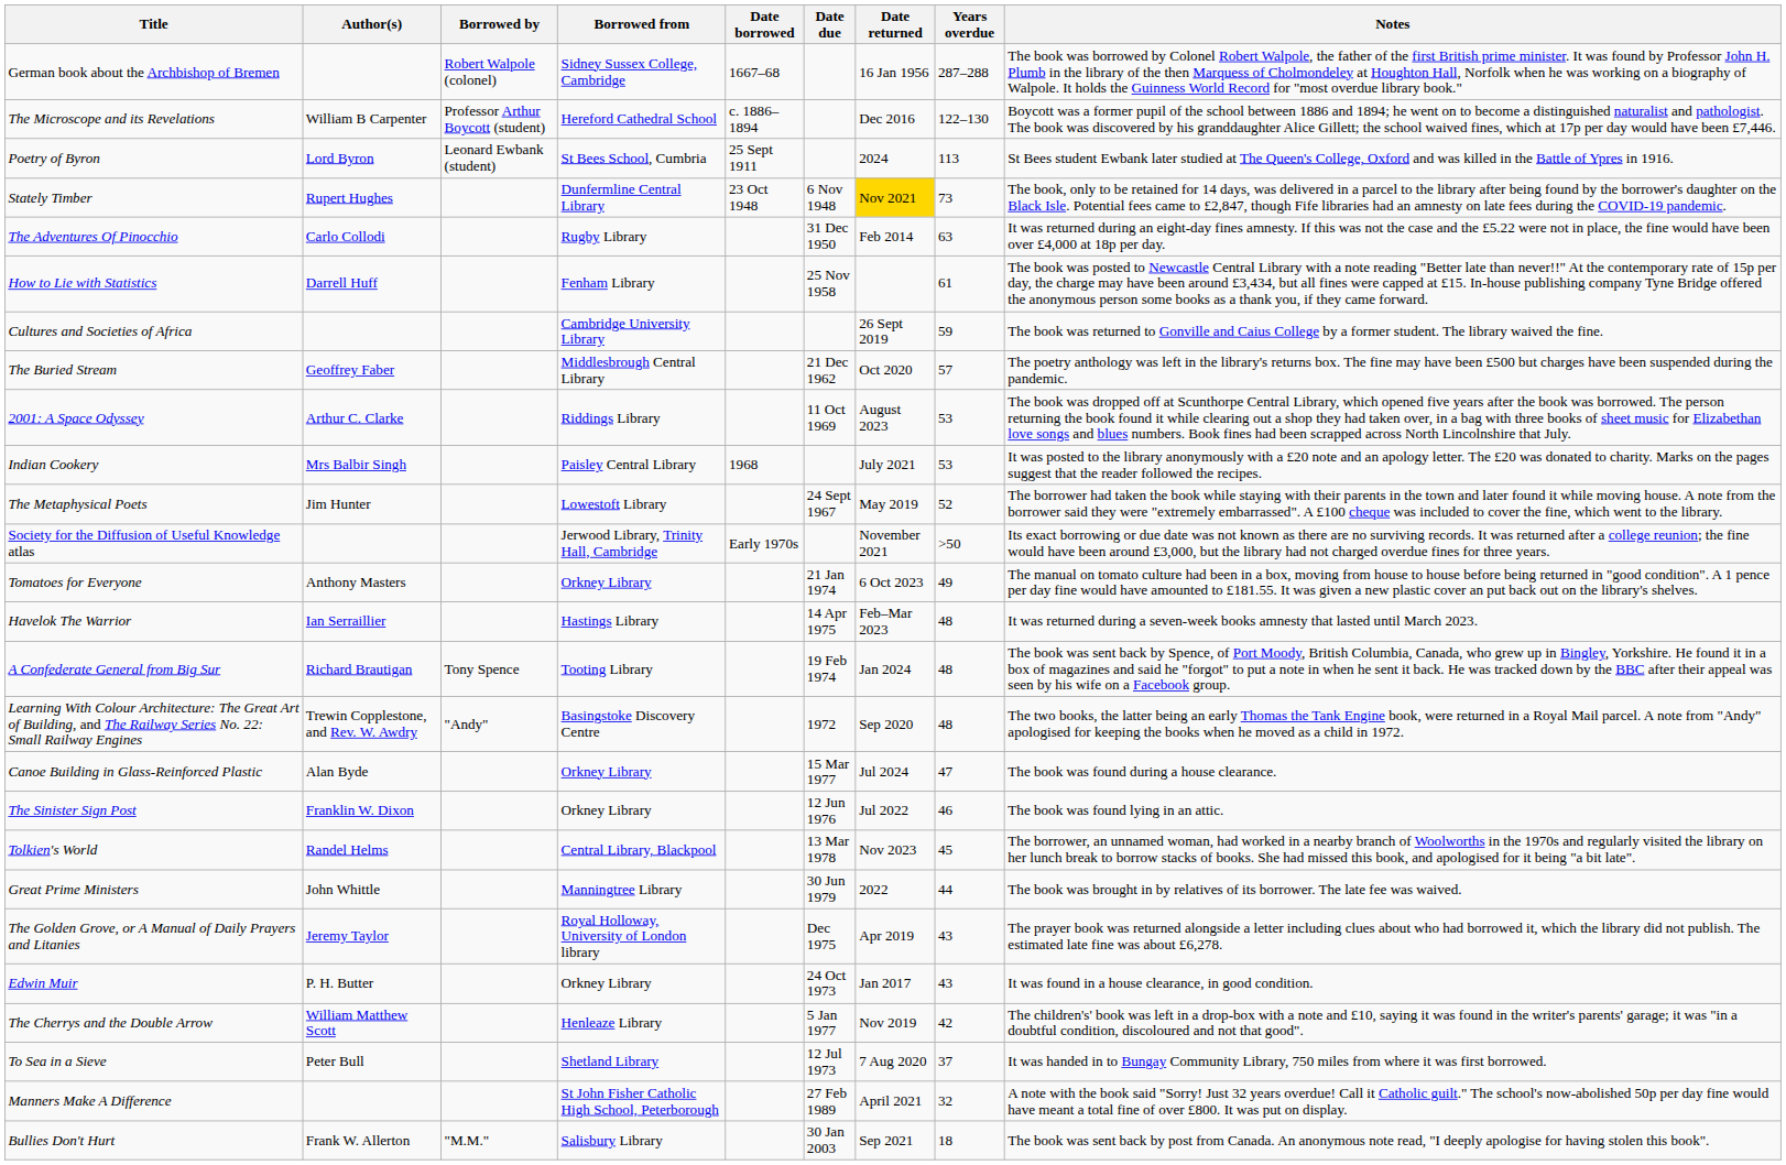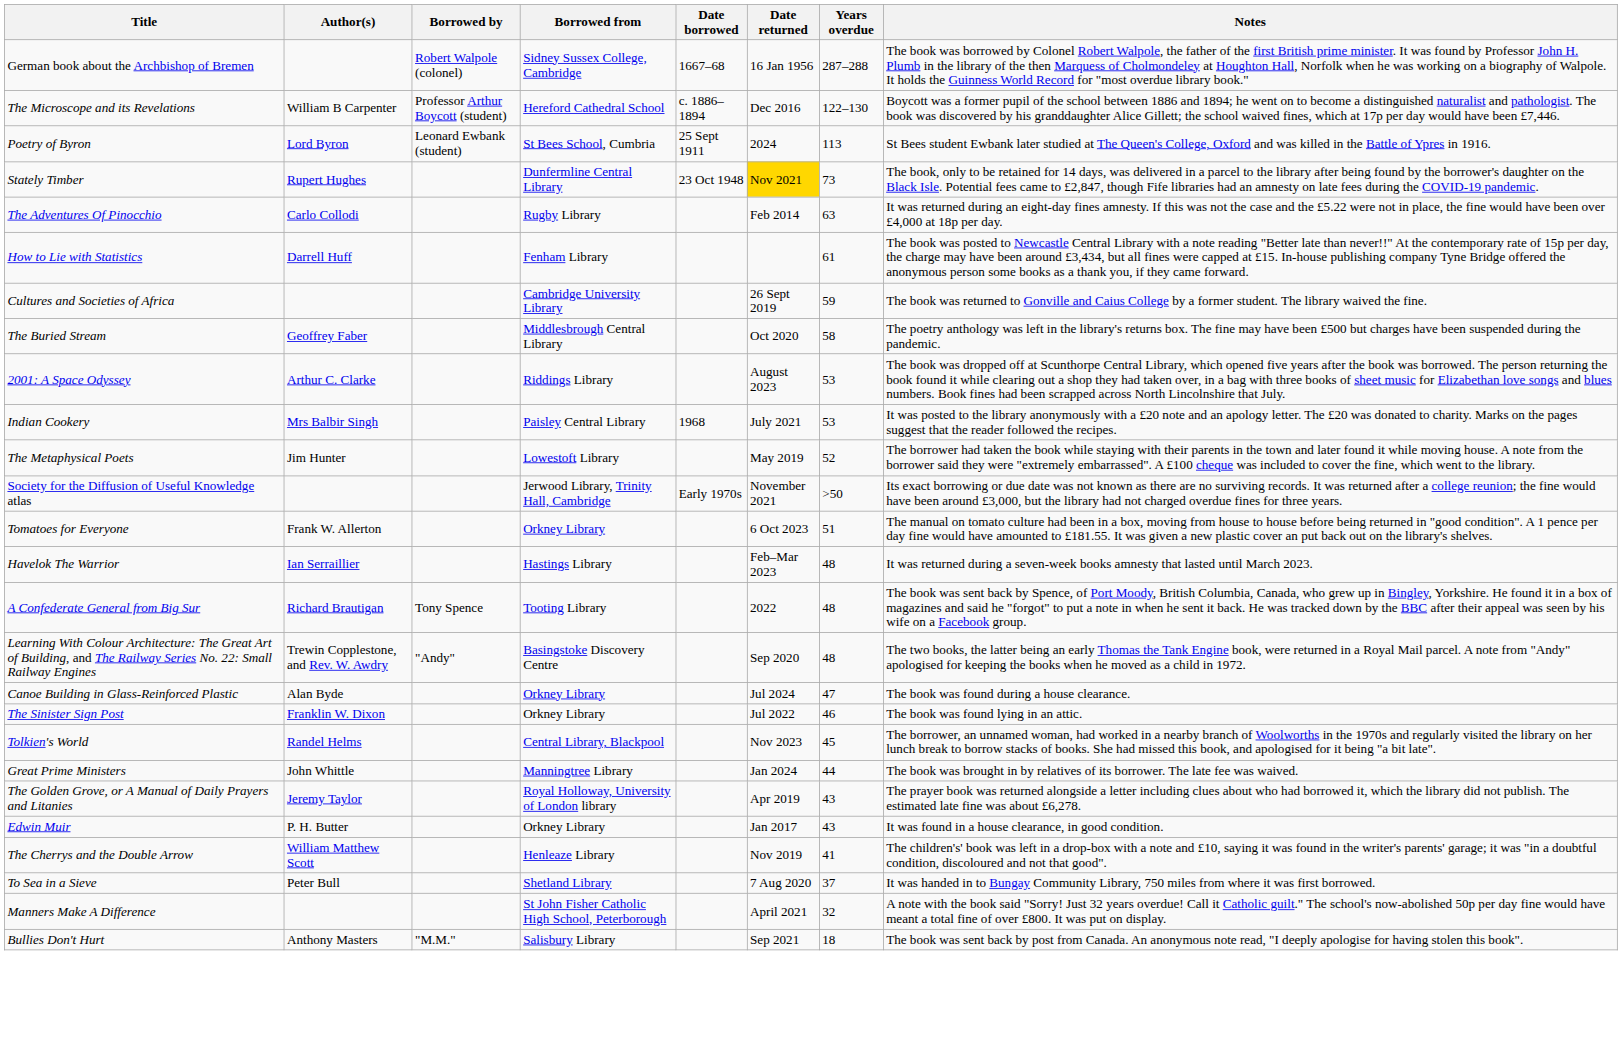- column: Date due | 6 Nov 1948 | 31 Dec 1950 | 25 Nov 1958 | 21 Dec 1962 | 11 Oct 1969 | 24 Sept 1967 | 21 Jan 1974 | 14 Apr 1975 | 19 Feb 1974 | 1972 | 15 Mar 1977 | 12 Jun 1976 | 13 Mar 1978 | 30 Jun 1979 | Dec 1975 | 24 Oct 1973 | 5 Jan 1977 | 12 Jul 1973 | 27 Feb 1989 | 30 Jan 2003
The Buried Stream | Years overdue: 57 -> 58
Tomatoes for Everyone | Author(s): Anthony Masters -> Frank W. Allerton
Tomatoes for Everyone | Years overdue: 49 -> 51
A Confederate General from Big Sur | Date returned: Jan 2024 -> 2022
Great Prime Ministers | Date returned: 2022 -> Jan 2024
The Cherrys and the Double Arrow | Years overdue: 42 -> 41
Bullies Don't Hurt | Author(s): Frank W. Allerton -> Anthony Masters
